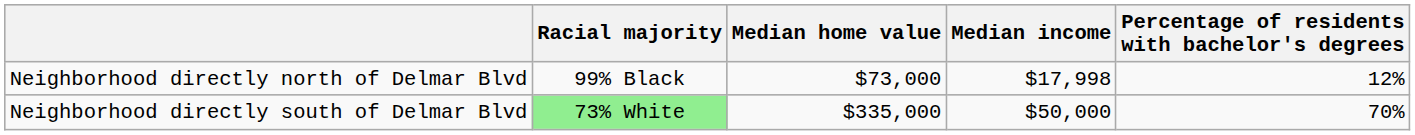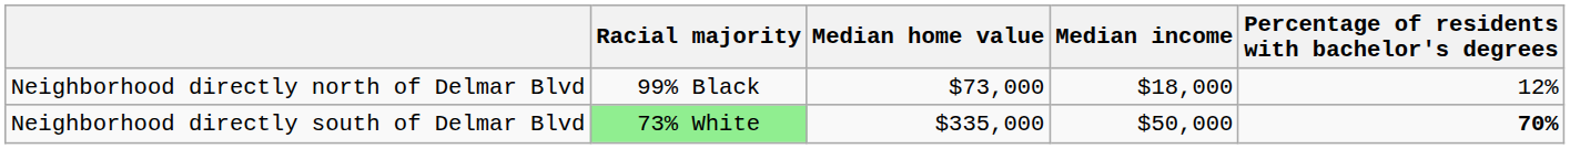Neighborhood directly north of Delmar Blvd | Median income: $17,998 -> $18,000
Neighborhood directly south of Delmar Blvd | Percentage of residents with bachelor's degrees: normal -> bold
